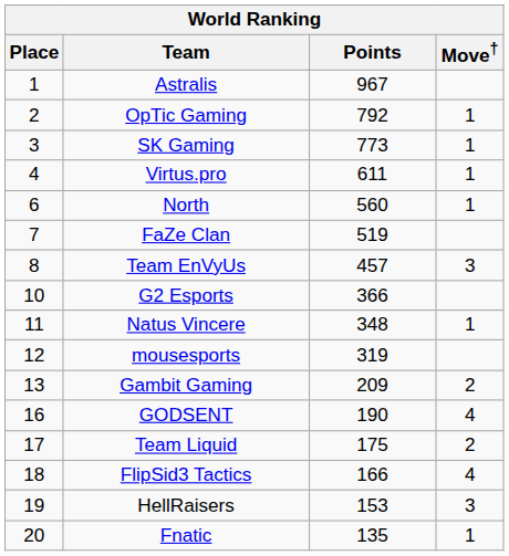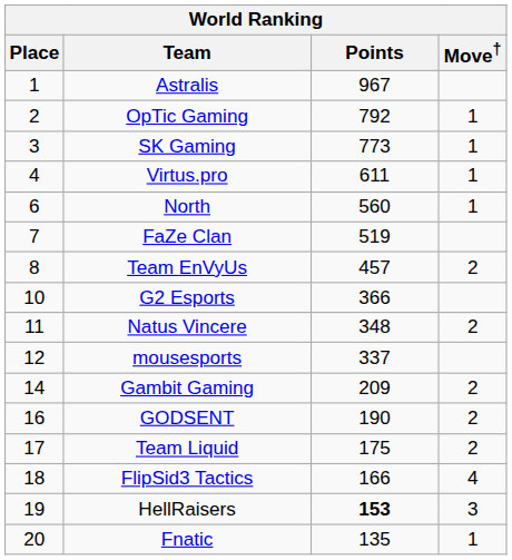Team EnVyUs | Move†: 3 -> 2
Natus Vincere | Move†: 1 -> 2
mousesports | Points: 319 -> 337
Gambit Gaming | Place: 13 -> 14
GODSENT | Move†: 4 -> 2
HellRaisers | Points: normal -> bold
